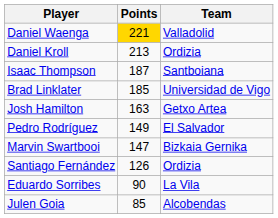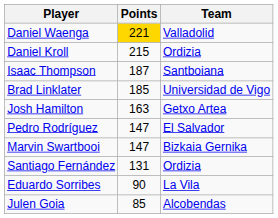Daniel Kroll | Points: 213 -> 215
Pedro Rodríguez | Points: 149 -> 147
Santiago Fernández | Points: 126 -> 131
